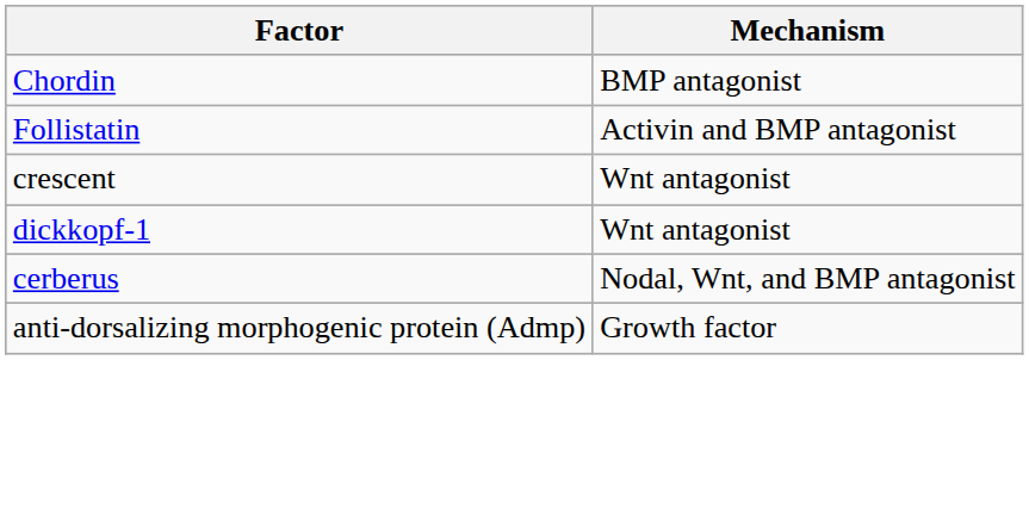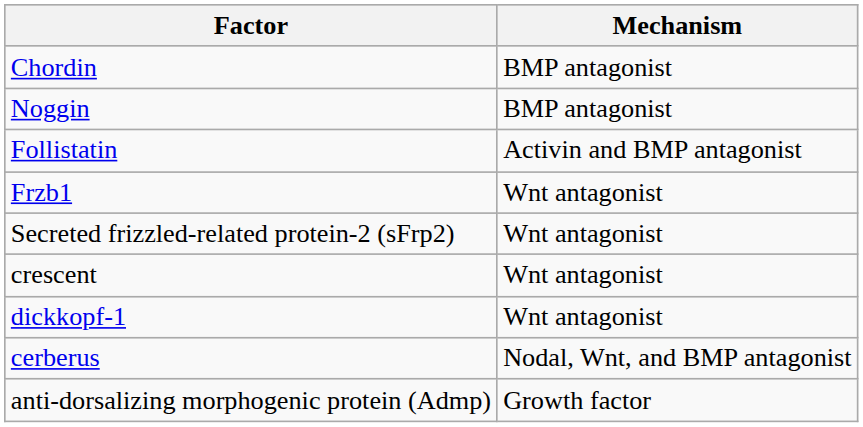+ row: Noggin | BMP antagonist
+ row: Frzb1 | Wnt antagonist
+ row: Secreted frizzled-related protein-2 (sFrp2) | Wnt antagonist
